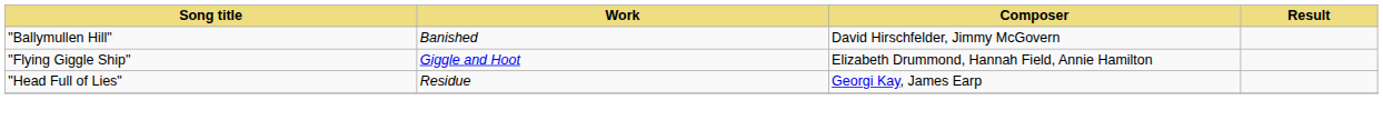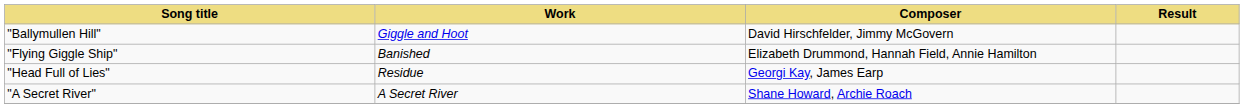"Ballymullen Hill" | Work: Banished -> Giggle and Hoot
"Flying Giggle Ship" | Work: Giggle and Hoot -> Banished
+ row: "A Secret River" | A Secret River | Shane Howard, Archie Roach
